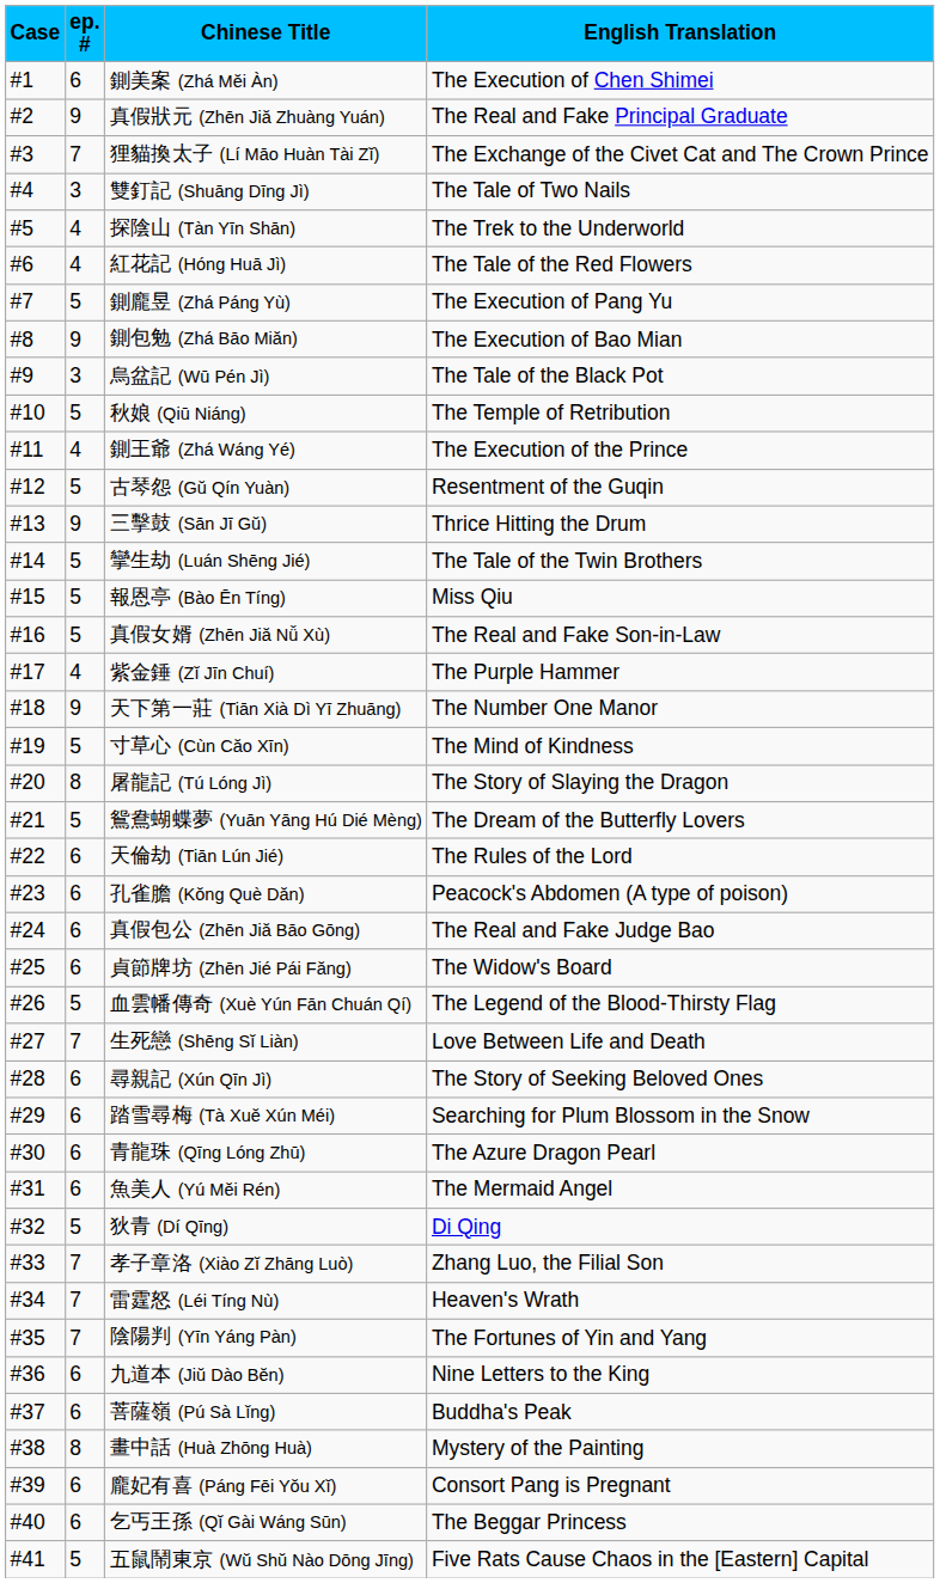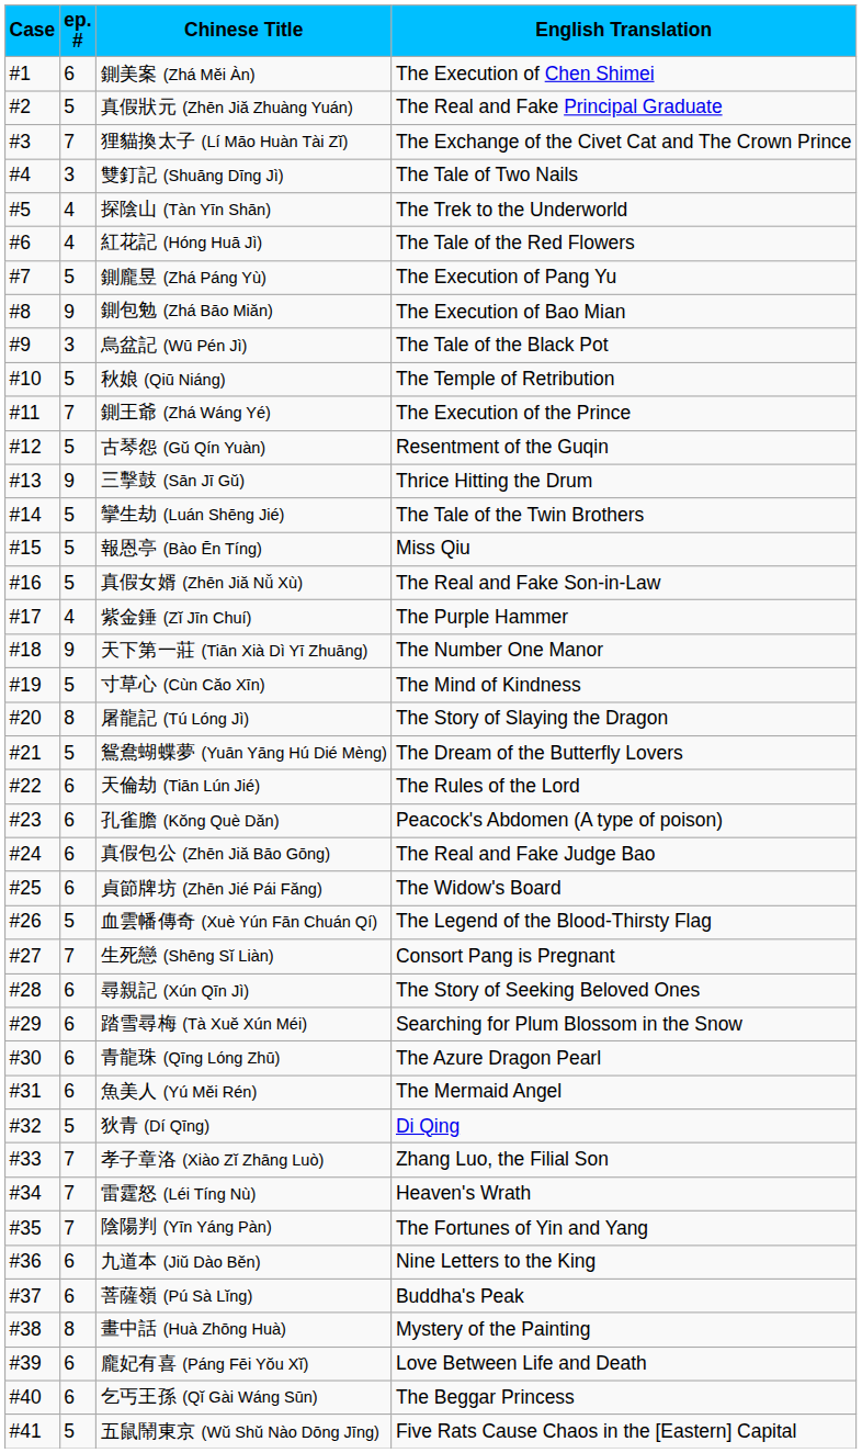真假狀元 (Zhēn Jiă Zhuàng Yuán) | ep. #: 9 -> 5
鍘王爺 (Zhá Wáng Yé) | ep. #: 4 -> 7
生死戀 (Shēng Sĭ Liàn) | English Translation: Love Between Life and Death -> Consort Pang is Pregnant
龐妃有喜 (Páng Fēi Yŏu Xĭ) | English Translation: Consort Pang is Pregnant -> Love Between Life and Death
